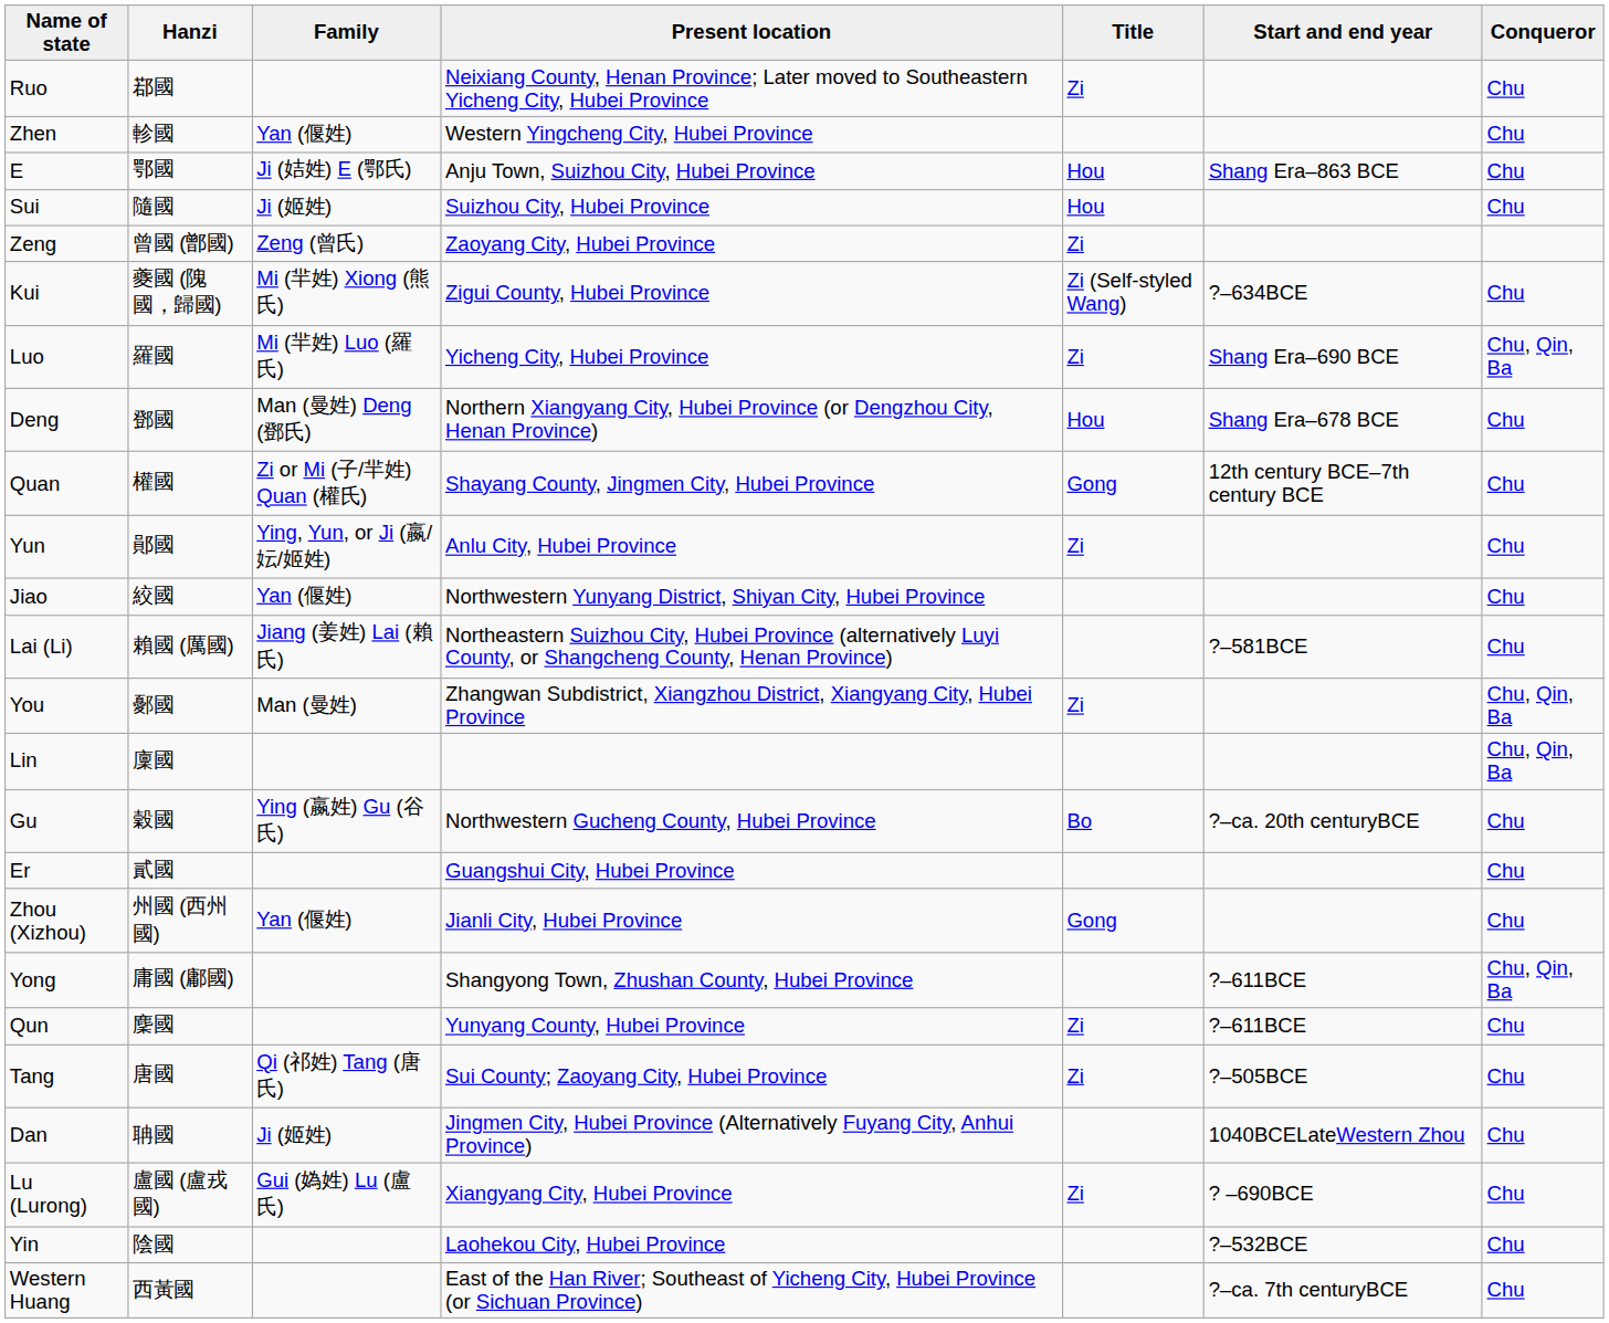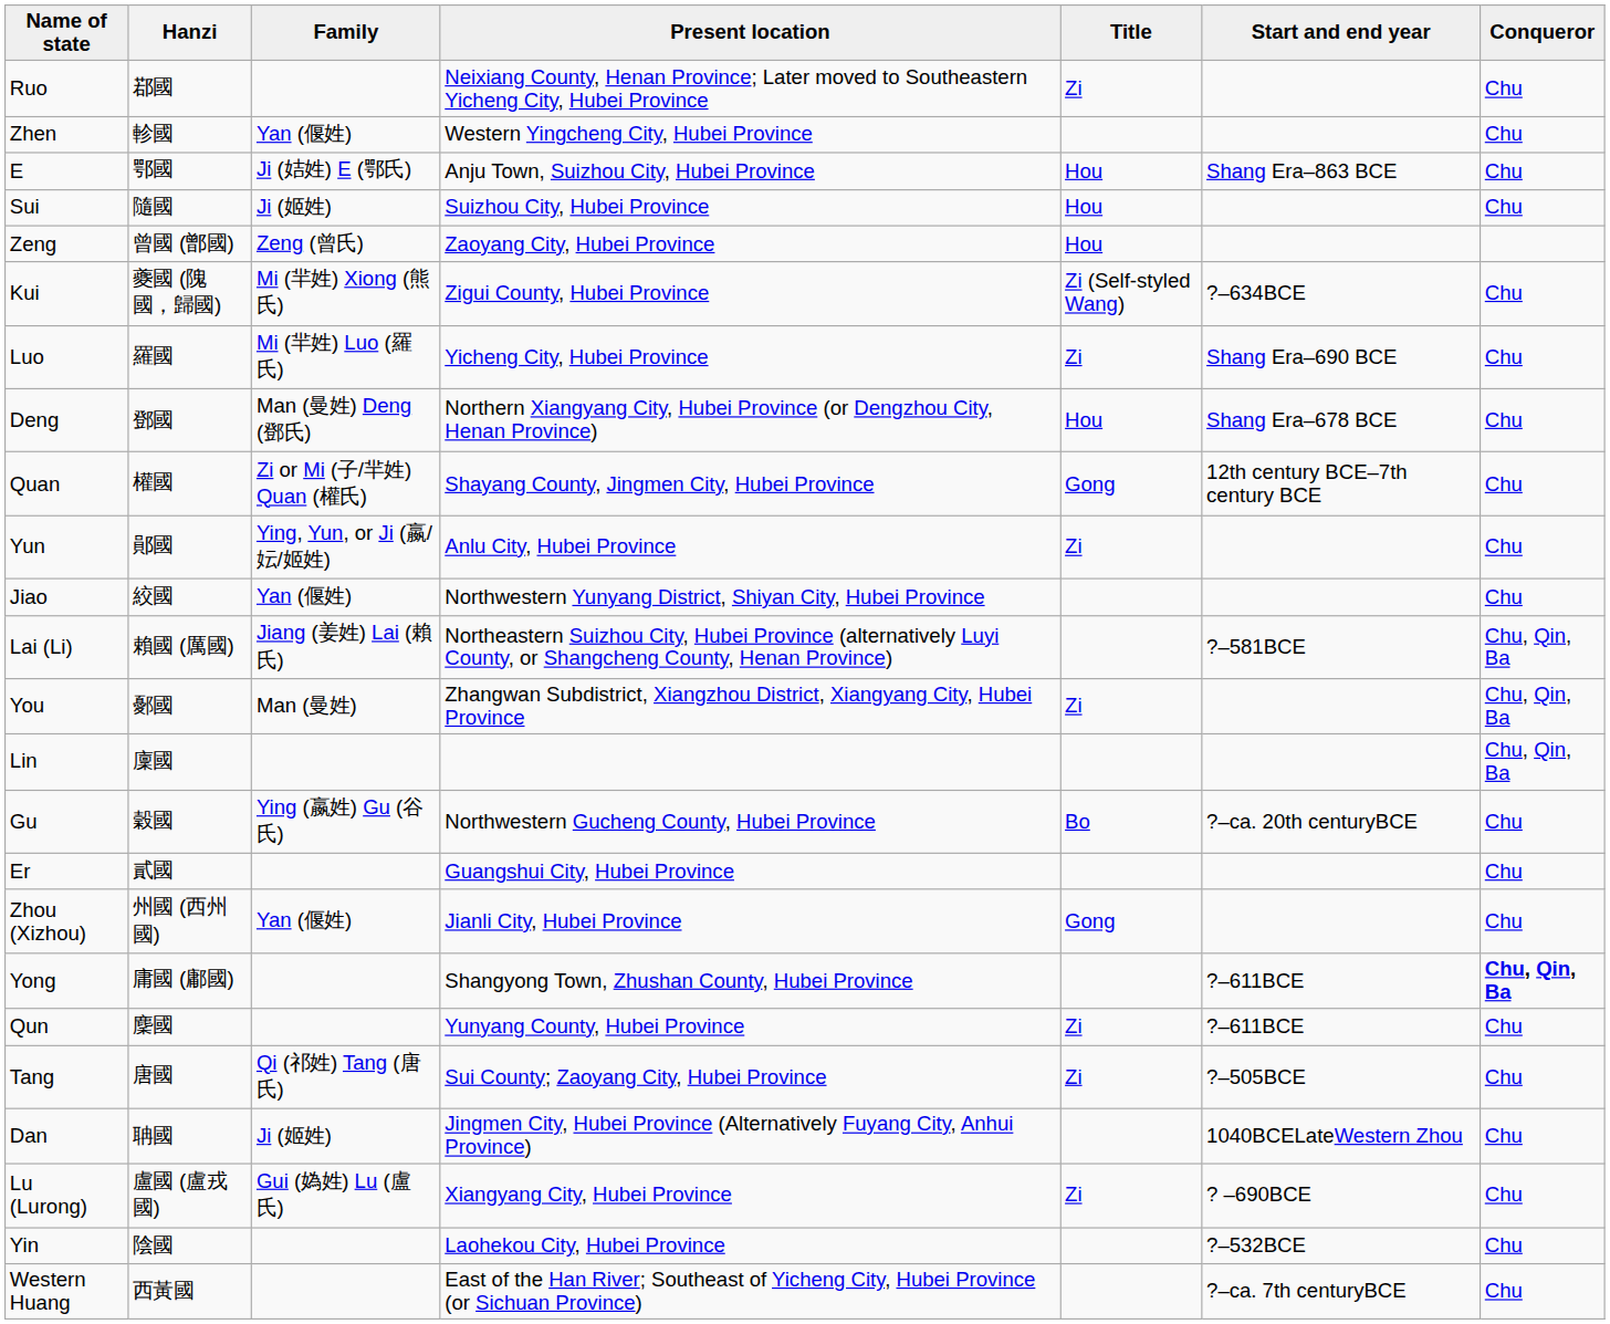Zeng | Title: Zi -> Hou
Luo | Conqueror: Chu, Qin, Ba -> Chu
Lai (Li) | Conqueror: Chu -> Chu, Qin, Ba
Yong | Conqueror: normal -> bold
